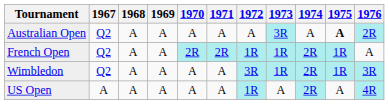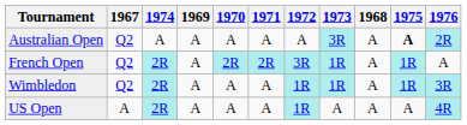columns swapped: 1968 <-> 1974
French Open | 1972: 1R -> 3R
Wimbledon | 1972: 3R -> 1R
